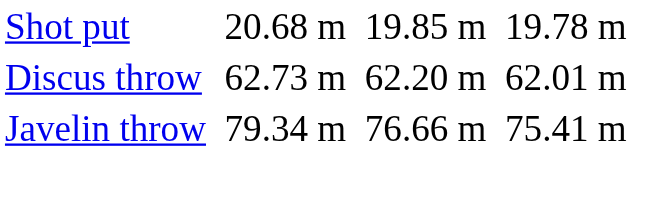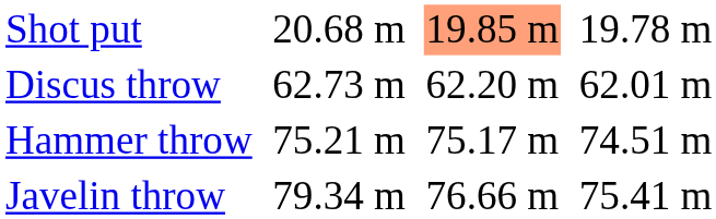Shot put | column 5: no background -> lightsalmon background
+ row: Hammer throw | 75.21 m | 75.17 m | 74.51 m
